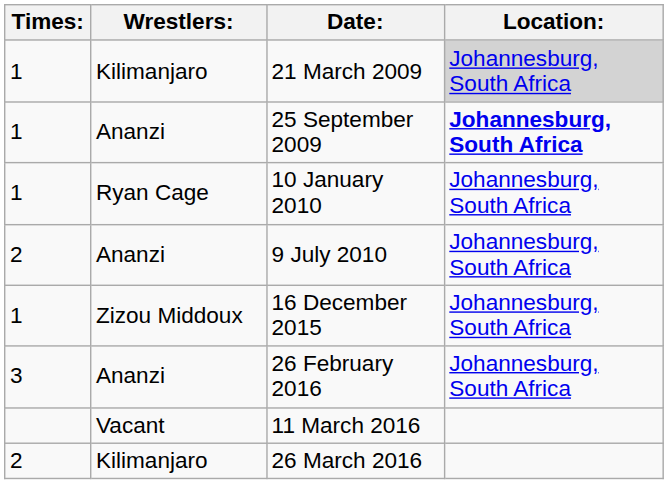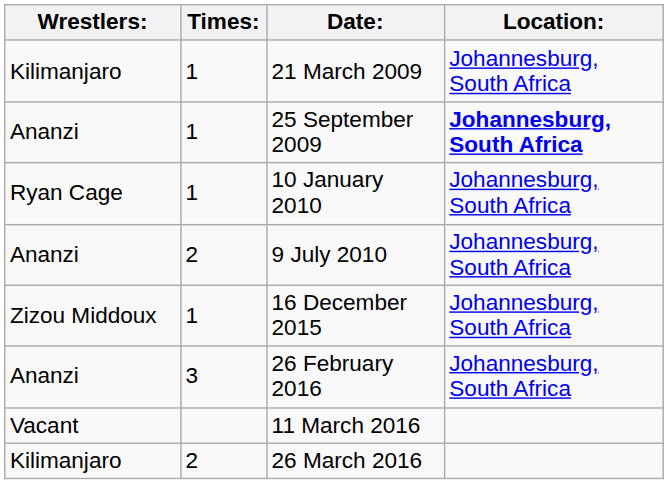columns swapped: Wrestlers: <-> Times:
21 March 2009 | Location:: lightgrey background -> no background
